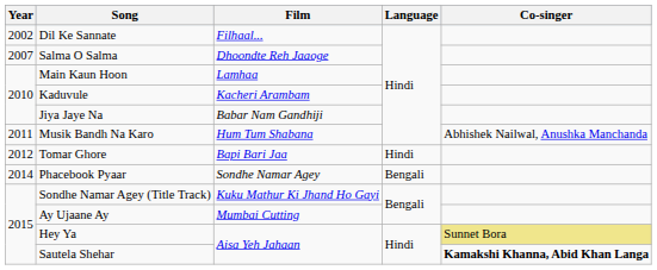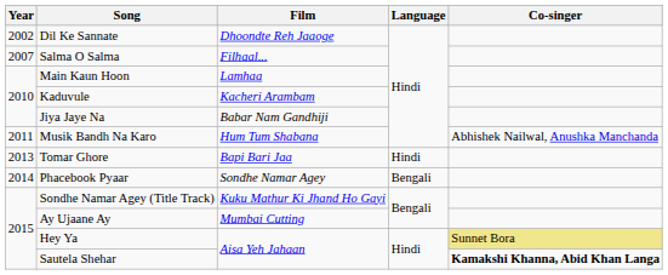Dil Ke Sannate | Film: Filhaal... -> Dhoondte Reh Jaaoge
Salma O Salma | Film: Dhoondte Reh Jaaoge -> Filhaal...
Tomar Ghore | Year: 2012 -> 2013
